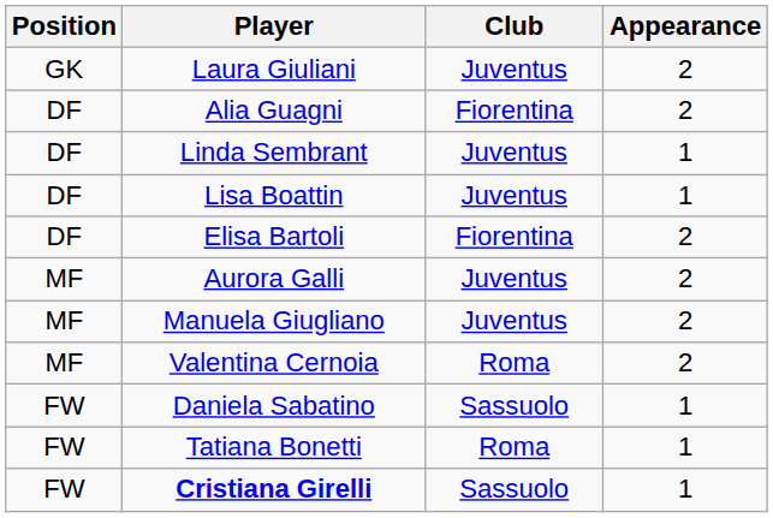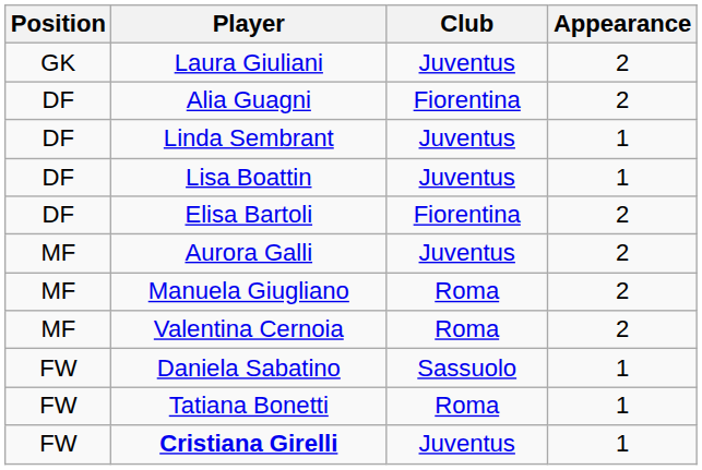Manuela Giugliano | Club: Juventus -> Roma
Cristiana Girelli | Club: Sassuolo -> Juventus
